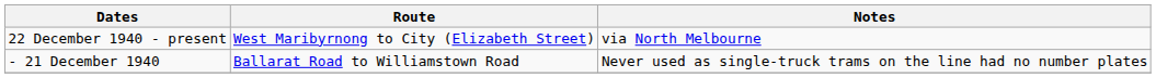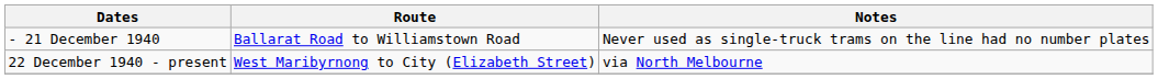rows swapped: - 21 December 1940 <-> 22 December 1940 - present
